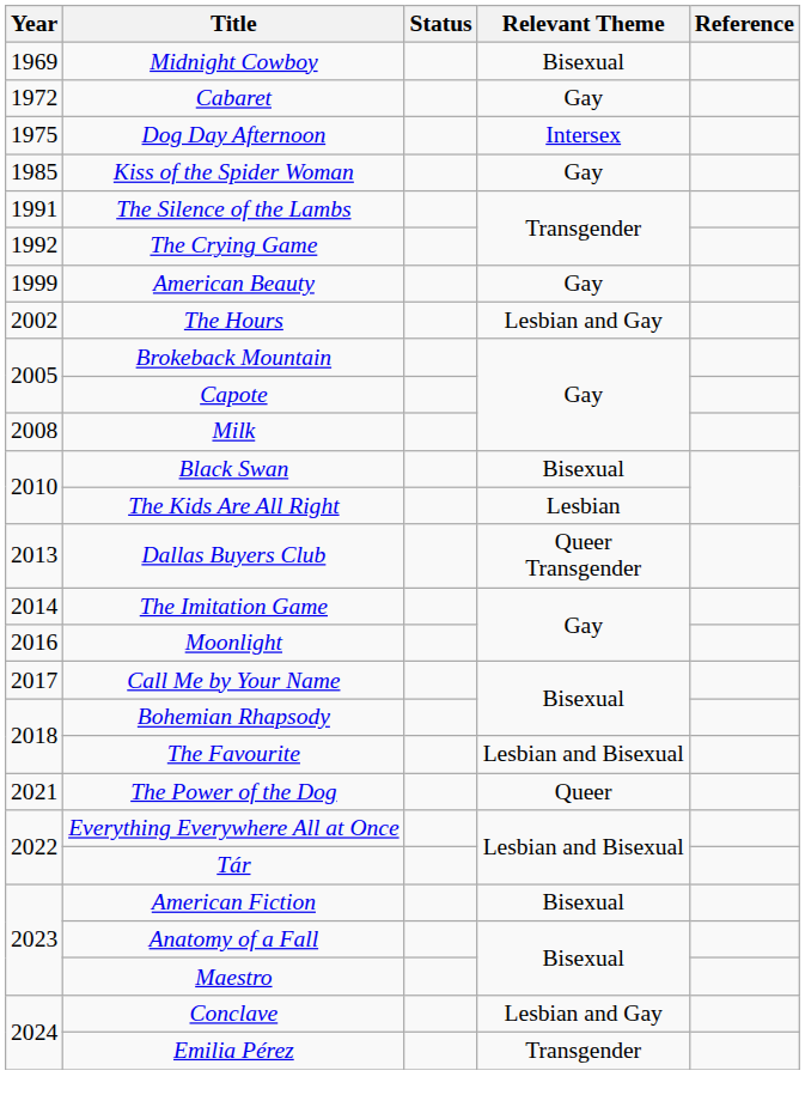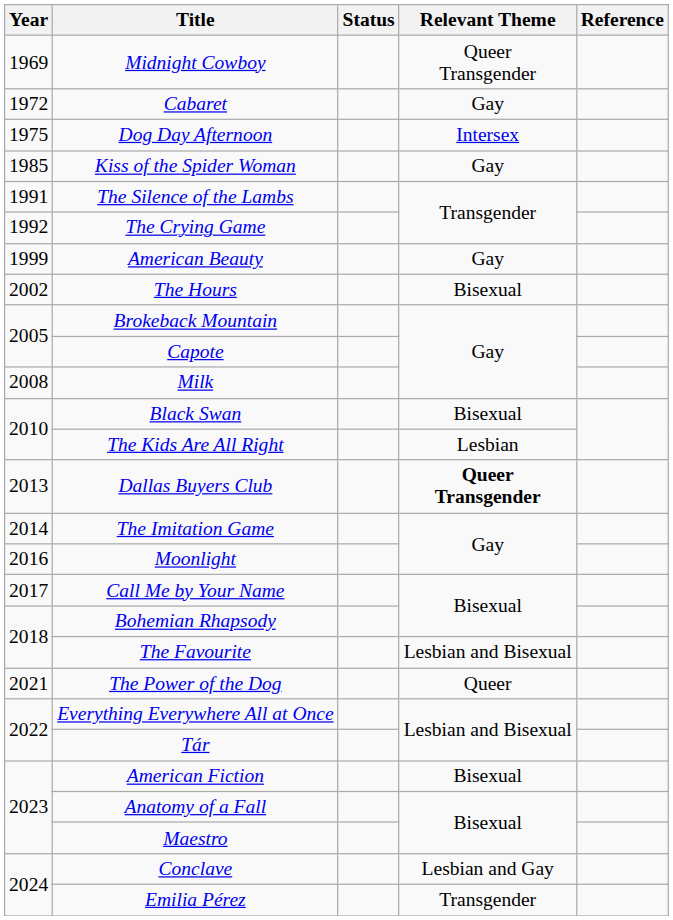Midnight Cowboy | Relevant Theme: Bisexual -> Queer Transgender
The Hours | Relevant Theme: Lesbian and Gay -> Bisexual
Dallas Buyers Club | Relevant Theme: normal -> bold
